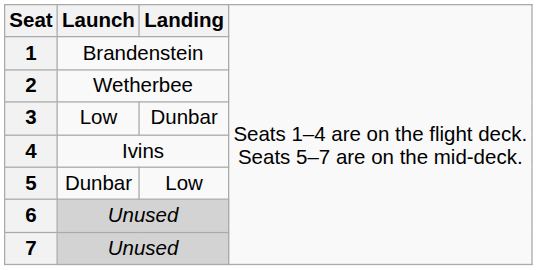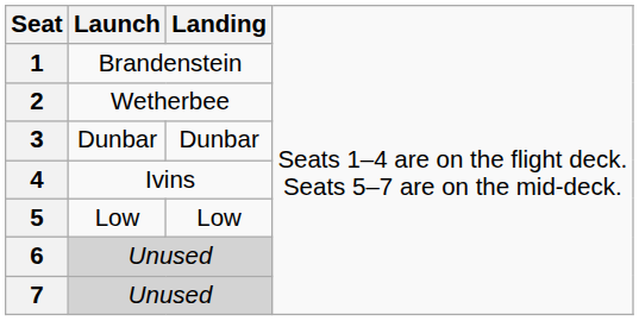3 | column 2: Low -> Dunbar
5 | column 2: Dunbar -> Low
